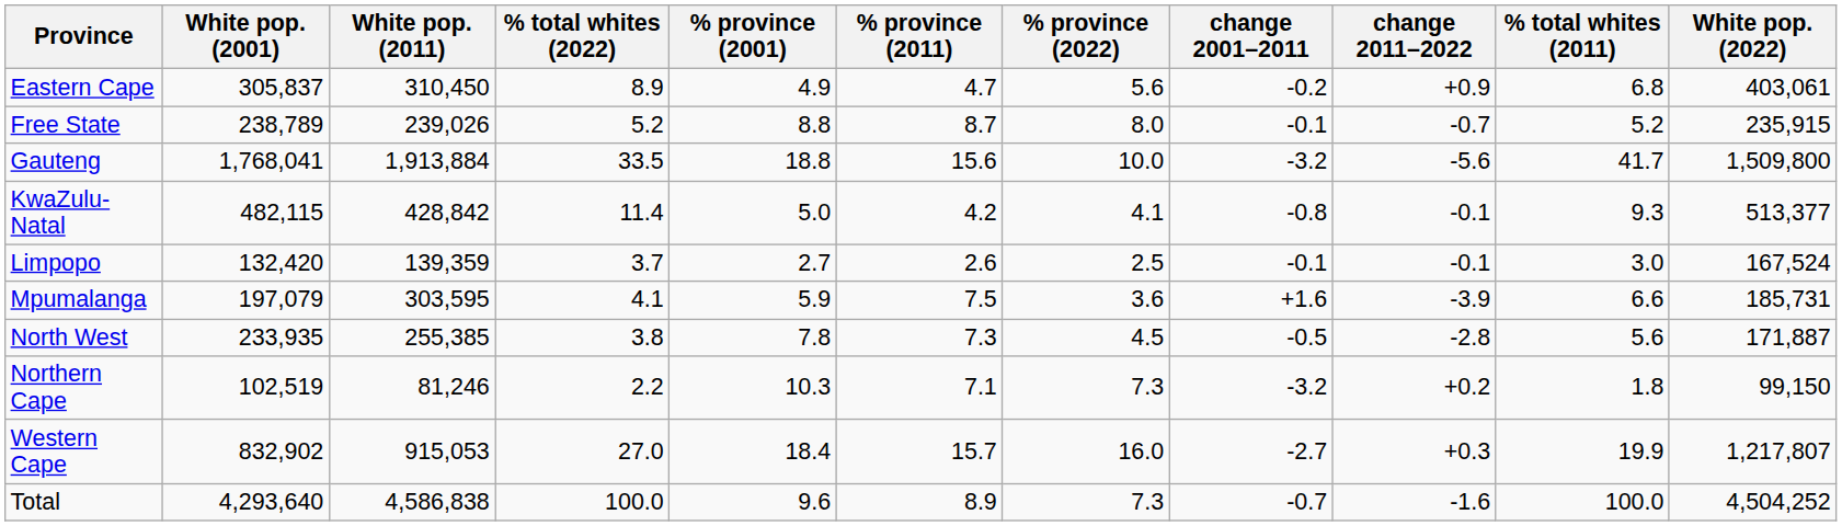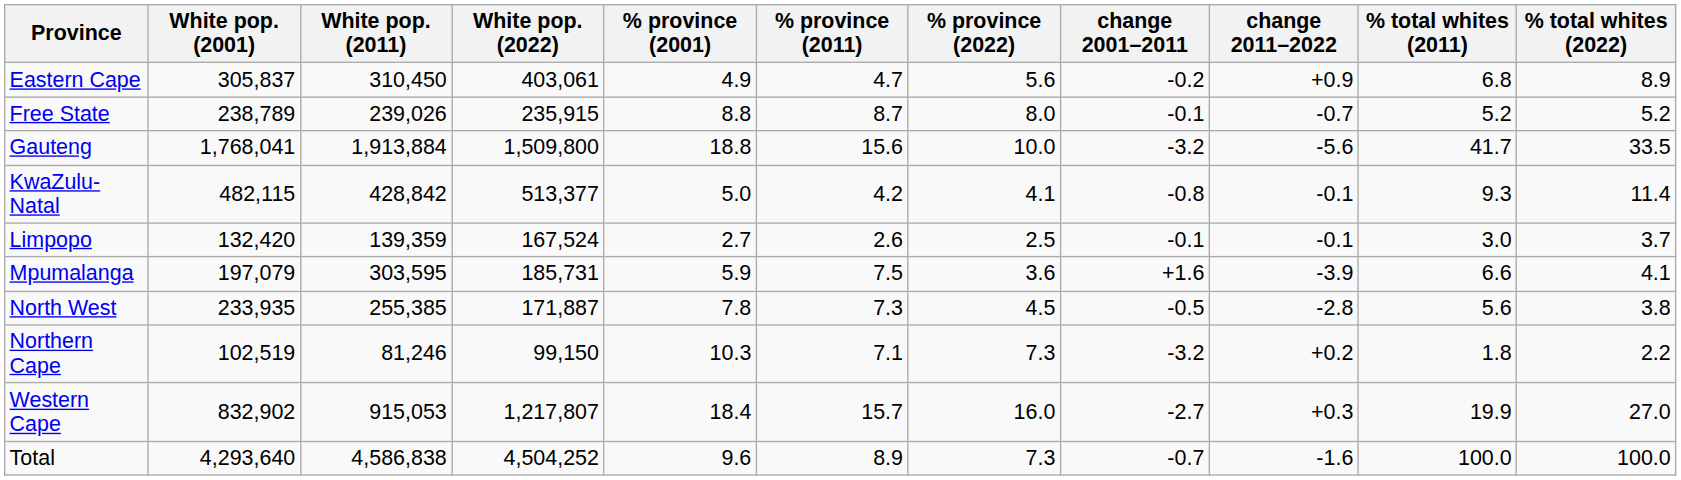columns swapped: White pop. (2022) <-> % total whites (2022)
